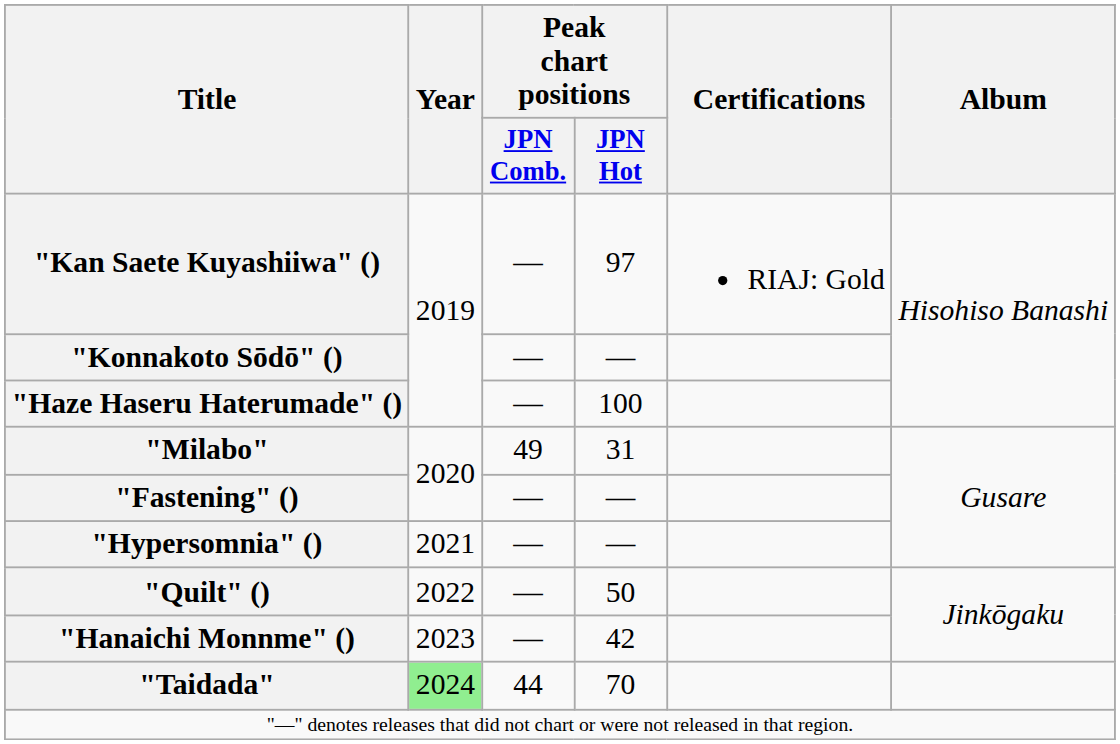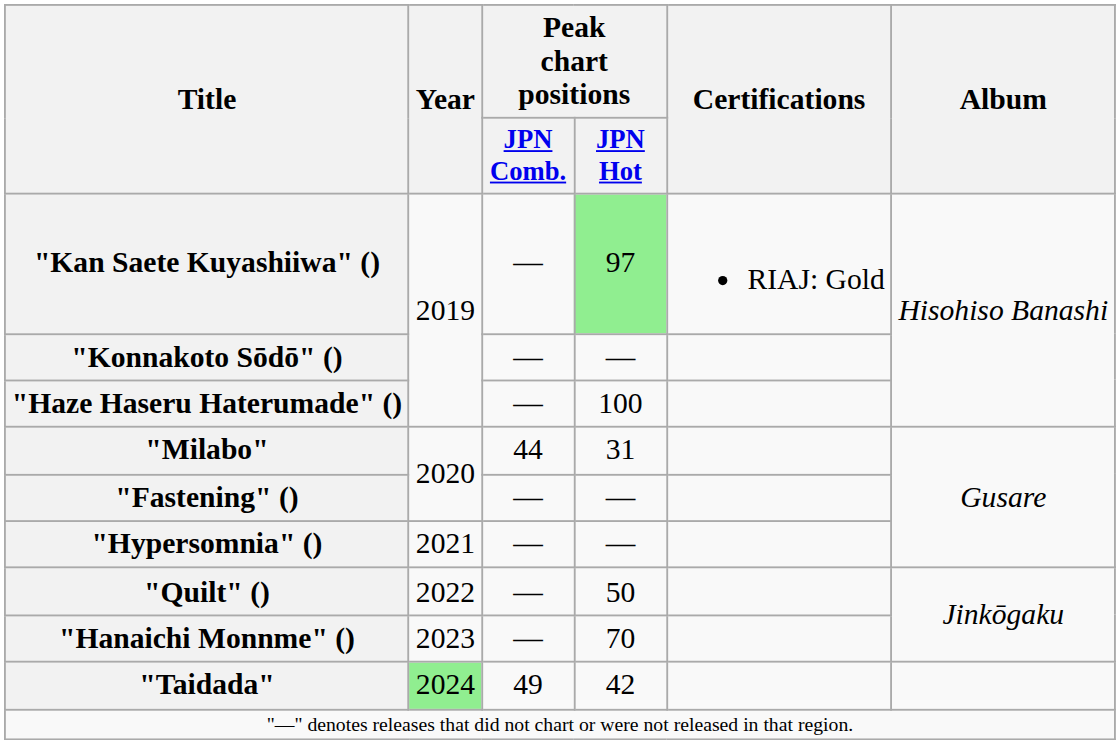"Kan Saete Kuyashiiwa" () | Peak chart positions / JPN Hot: no background -> lightgreen background
"Milabo" | Peak chart positions / JPN Comb.: 49 -> 44
"Hanaichi Monnme" () | Peak chart positions / JPN Hot: 42 -> 70
"Taidada" | Peak chart positions / JPN Comb.: 44 -> 49
"Taidada" | Peak chart positions / JPN Hot: 70 -> 42
